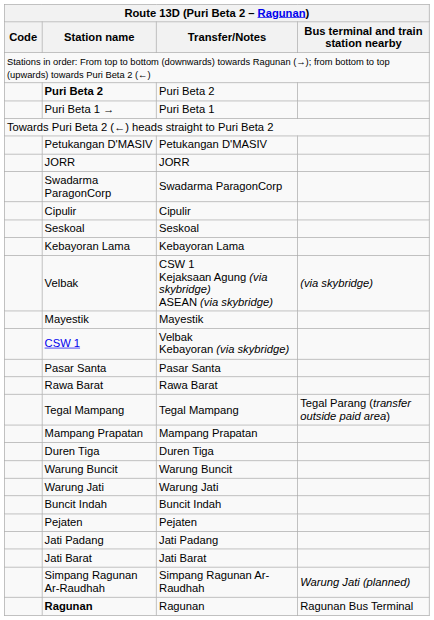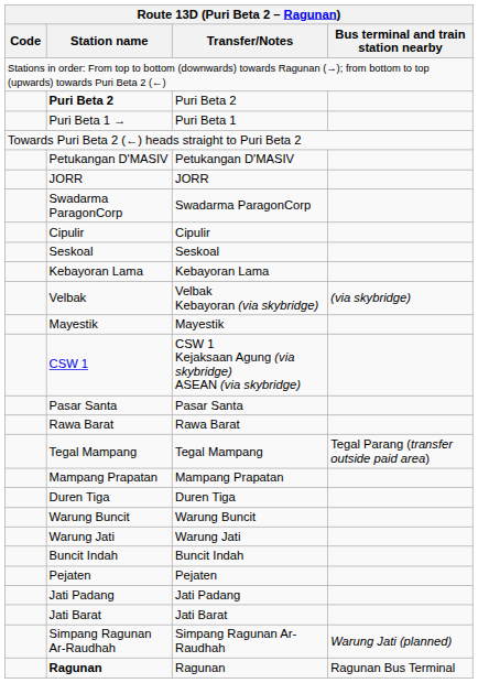Velbak | Transfer/Notes: CSW 1 Kejaksaan Agung (via skybridge) ASEAN (via skybridge) -> Velbak Kebayoran (via skybridge)
CSW 1 | Transfer/Notes: Velbak Kebayoran (via skybridge) -> CSW 1 Kejaksaan Agung (via skybridge) ASEAN (via skybridge)
